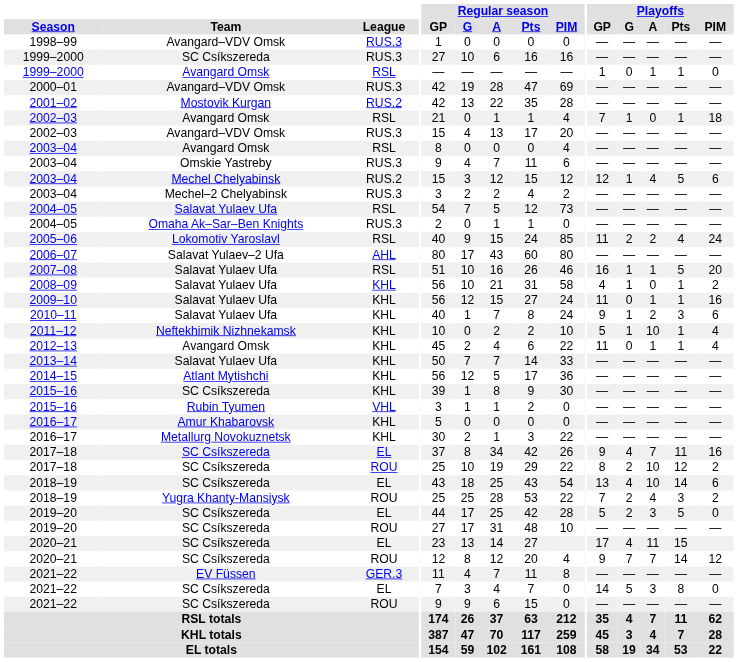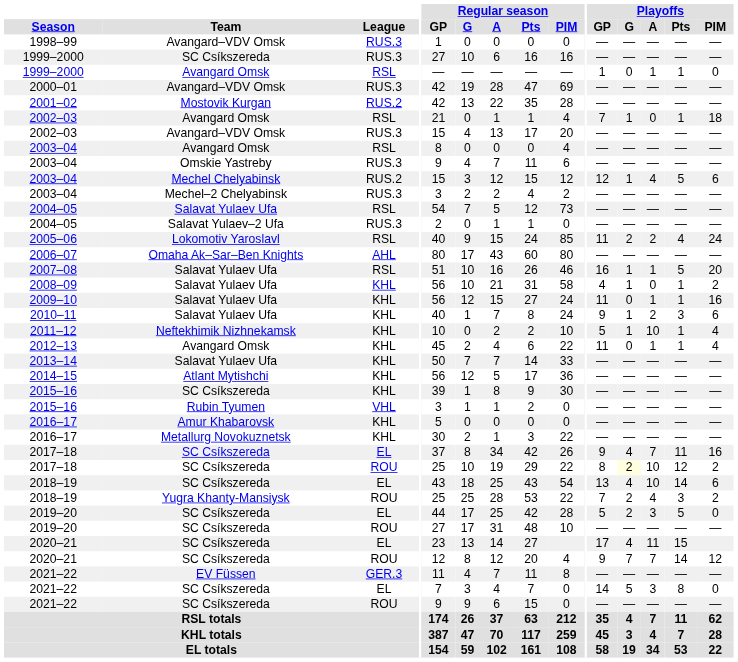2004–05 / RUS.3 | Team: Omaha Ak–Sar–Ben Knights -> Salavat Yulaev–2 Ufa
2006–07 | Team: Salavat Yulaev–2 Ufa -> Omaha Ak–Sar–Ben Knights
2017–18 / ROU | Playoffs / G: no background -> lightyellow background
